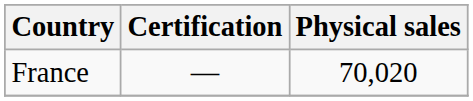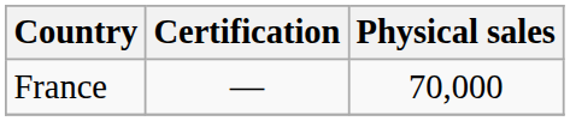France | Physical sales: 70,020 -> 70,000
